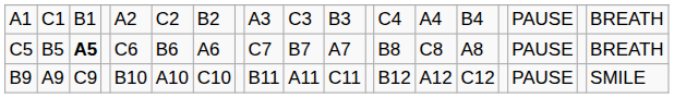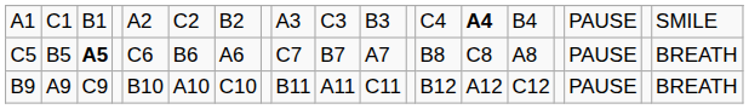A1 | column 14: normal -> bold
A1 | column 19: BREATH -> SMILE
B9 | column 19: SMILE -> BREATH
